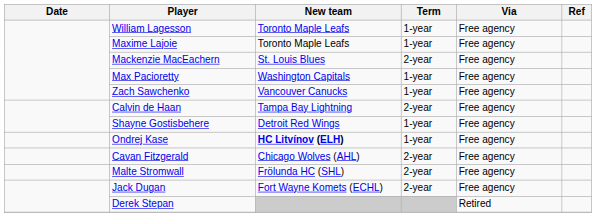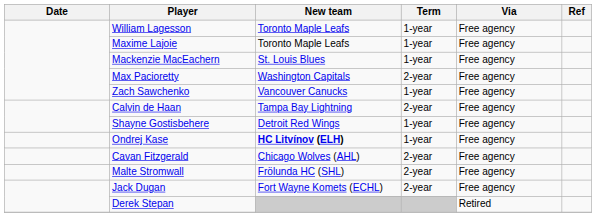Mackenzie MacEachern | Term: 2-year -> 1-year
Max Pacioretty | Term: 1-year -> 2-year
